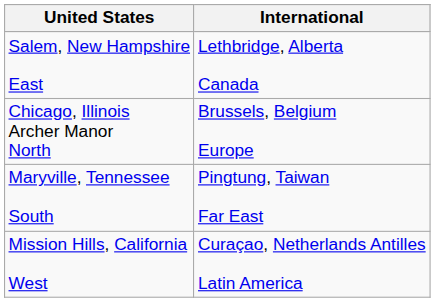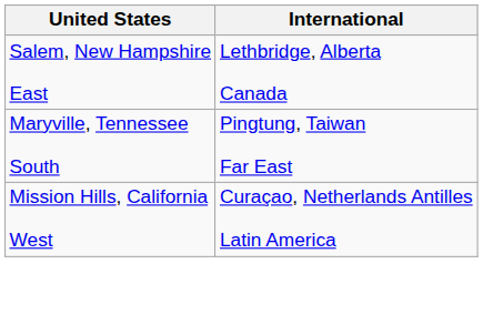- row: Chicago, Illinois Archer Manor North | Brussels, Belgium Europe
